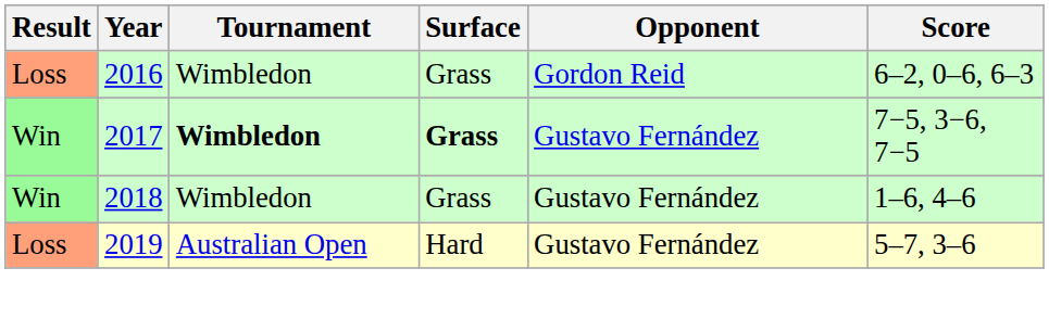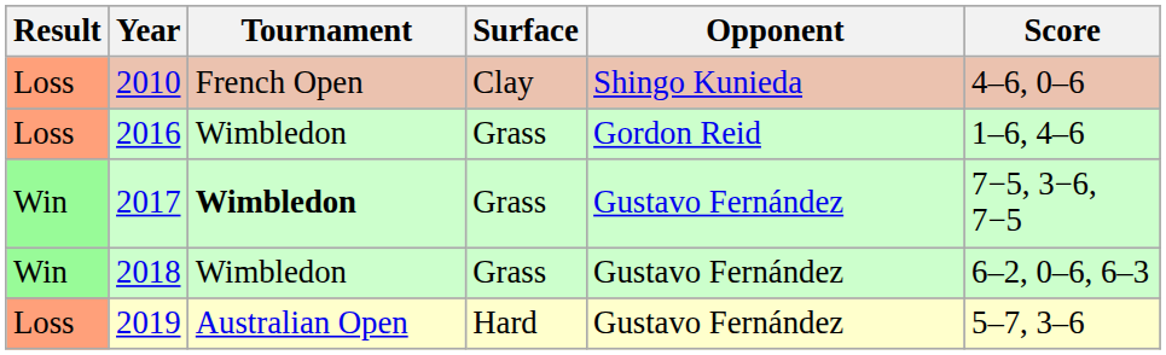+ row: Loss | 2010 | French Open | Clay | Shingo Kunieda | 4–6, 0–6
2016 | Score: 6–2, 0–6, 6–3 -> 1–6, 4–6
2017 | Surface: bold -> normal
2018 | Score: 1–6, 4–6 -> 6–2, 0–6, 6–3
